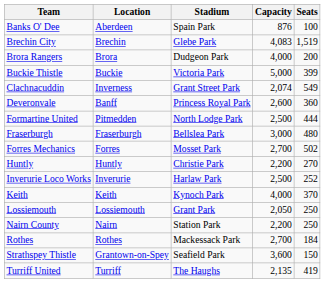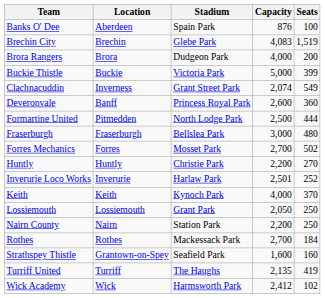Inverurie Loco Works | Capacity: 2,500 -> 2,501
Strathspey Thistle | Capacity: 3,600 -> 1,600
Strathspey Thistle | Seats: 150 -> 160
+ row: Wick Academy | Wick | Harmsworth Park | 2,412 | 102
